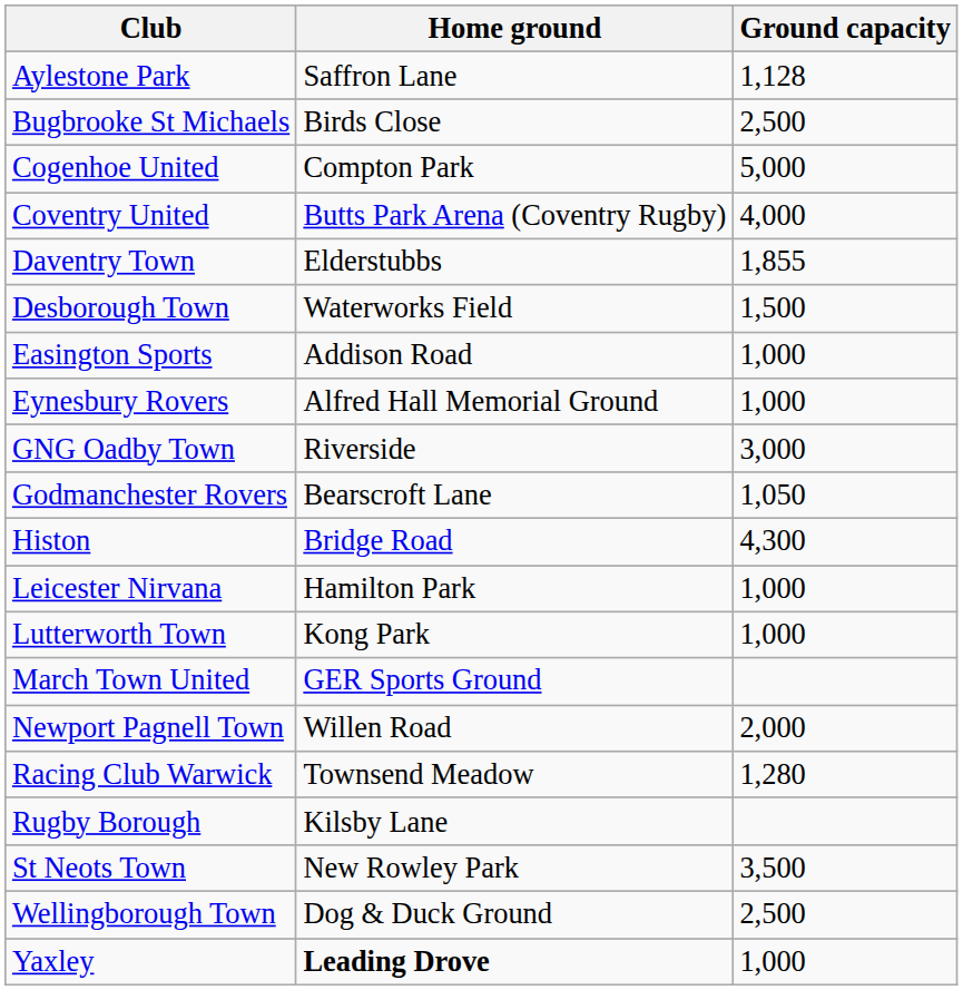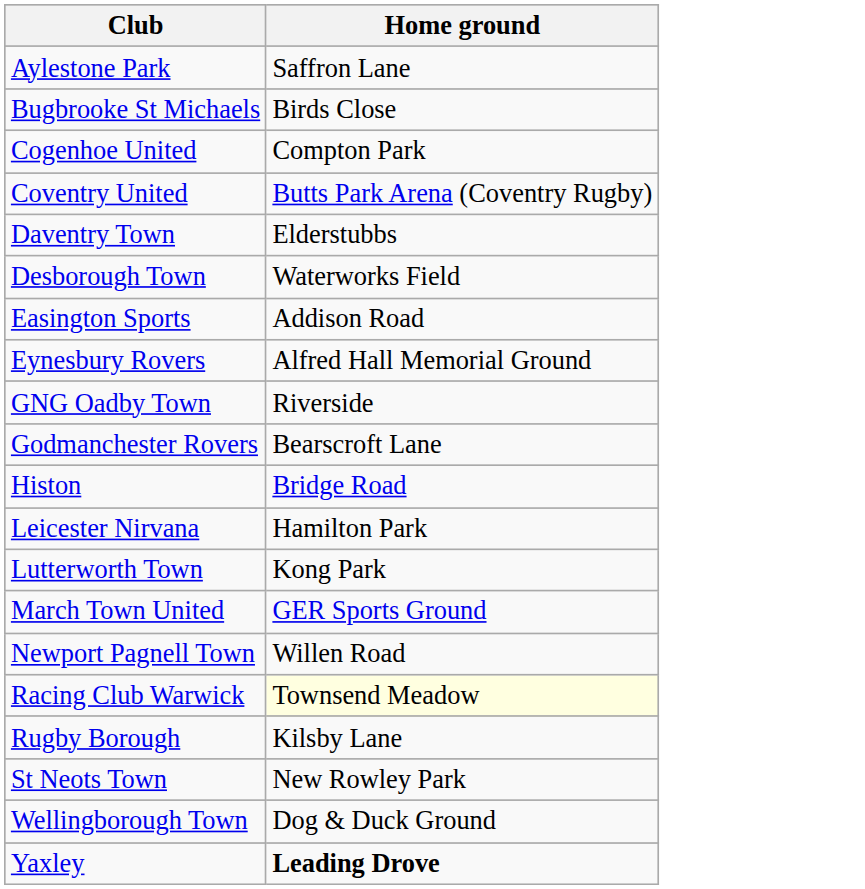- column: Ground capacity | 1,128 | 2,500 | 5,000 | 4,000 | 1,855 | 1,500 | 1,000 | 1,000 | 3,000 | 1,050 | 4,300 | 1,000 | 1,000 | 2,000 | 1,280 | 3,500 | 2,500 | 1,000
Racing Club Warwick | Home ground: no background -> lightyellow background
